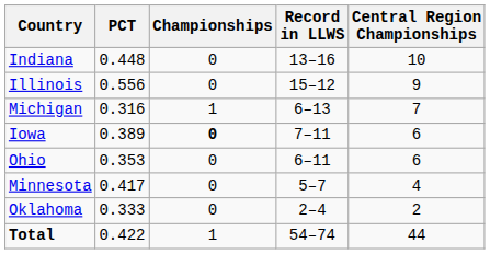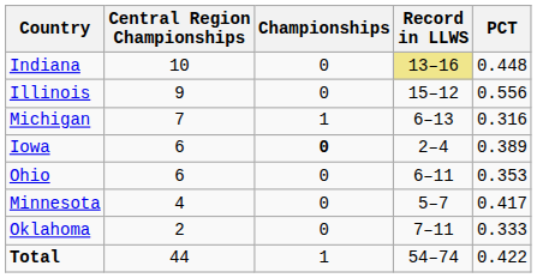columns swapped: Central Region Championships <-> PCT
Indiana | Record in LLWS: no background -> khaki background
Iowa | Record in LLWS: 7–11 -> 2–4
Oklahoma | Record in LLWS: 2–4 -> 7–11
